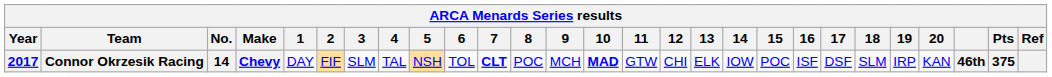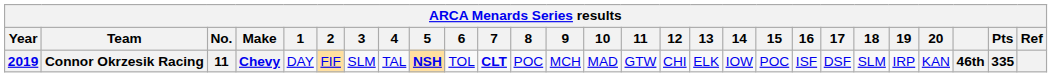Connor Okrzesik Racing | Year: 2017 -> 2019
Connor Okrzesik Racing | No.: 14 -> 11
Connor Okrzesik Racing | 5: normal -> bold
Connor Okrzesik Racing | 10: bold -> normal
Connor Okrzesik Racing | Pts: 375 -> 335
